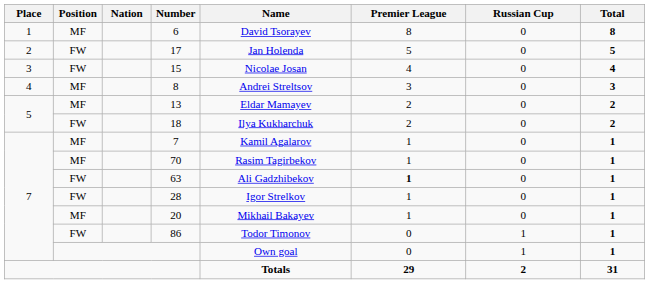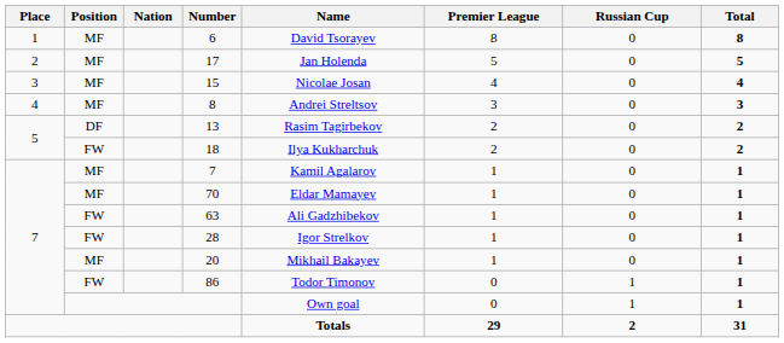17 | Position: FW -> MF
15 | Position: FW -> MF
13 | Position: MF -> DF
13 | Name: Eldar Mamayev -> Rasim Tagirbekov
70 | Name: Rasim Tagirbekov -> Eldar Mamayev
63 | Premier League: bold -> normal
